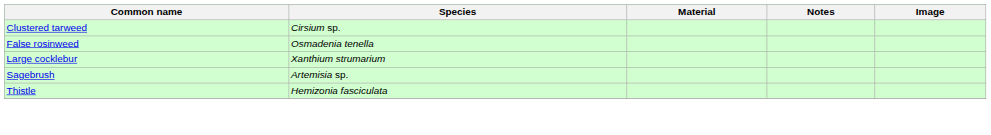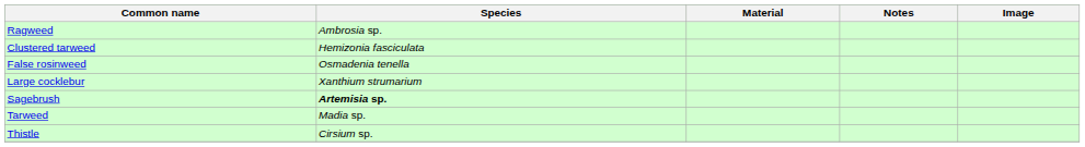+ row: Ragweed | Ambrosia sp.
Clustered tarweed | Species: Cirsium sp. -> Hemizonia fasciculata
Sagebrush | Species: normal -> bold
+ row: Tarweed | Madia sp.
Thistle | Species: Hemizonia fasciculata -> Cirsium sp.
